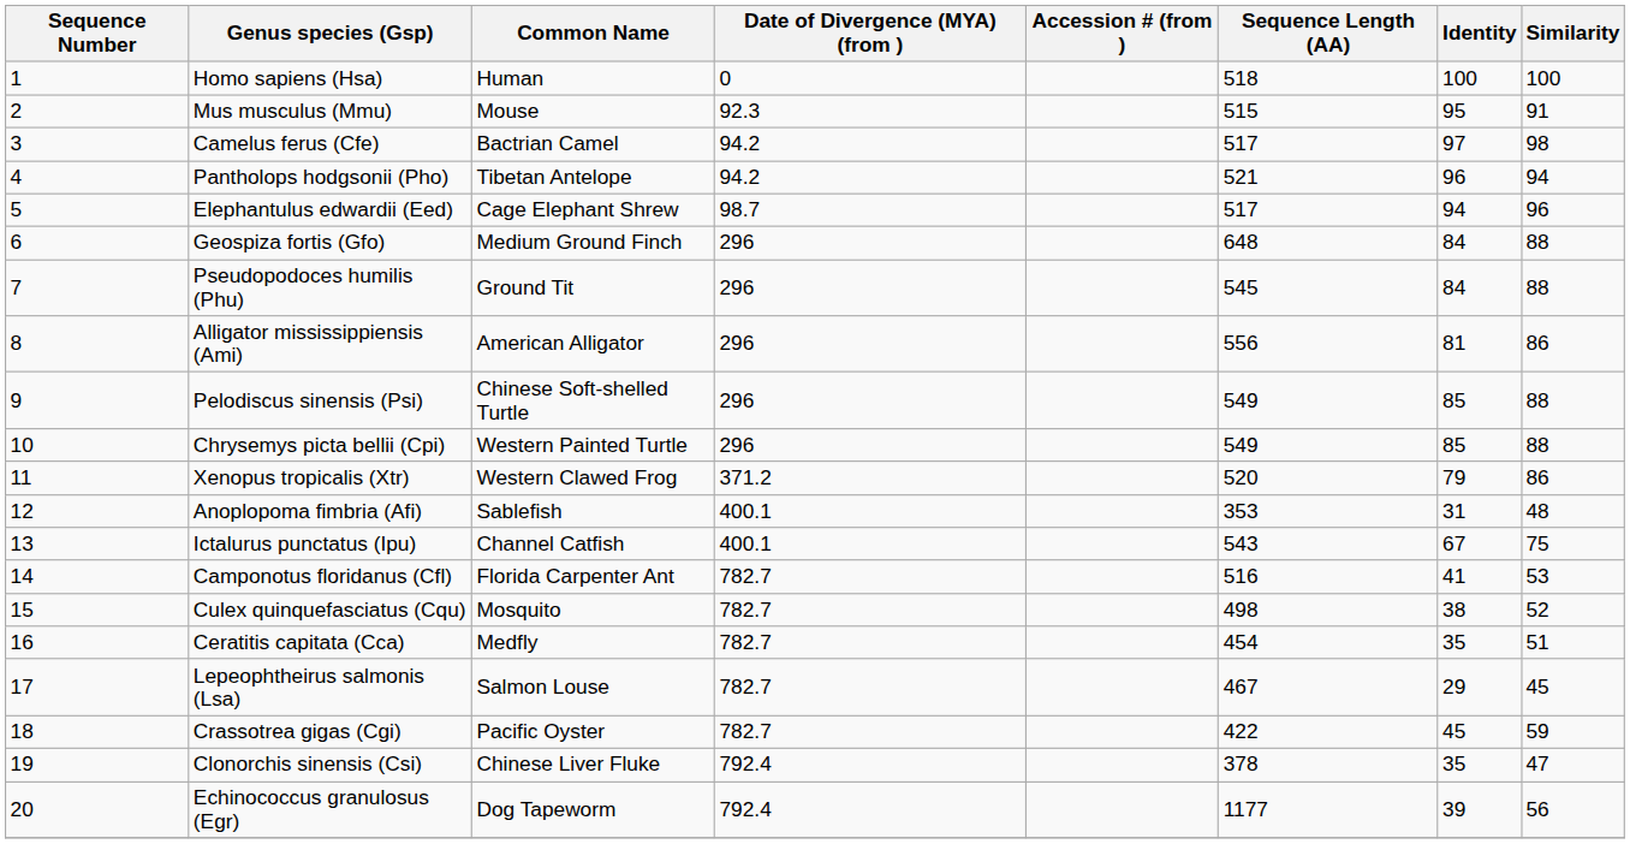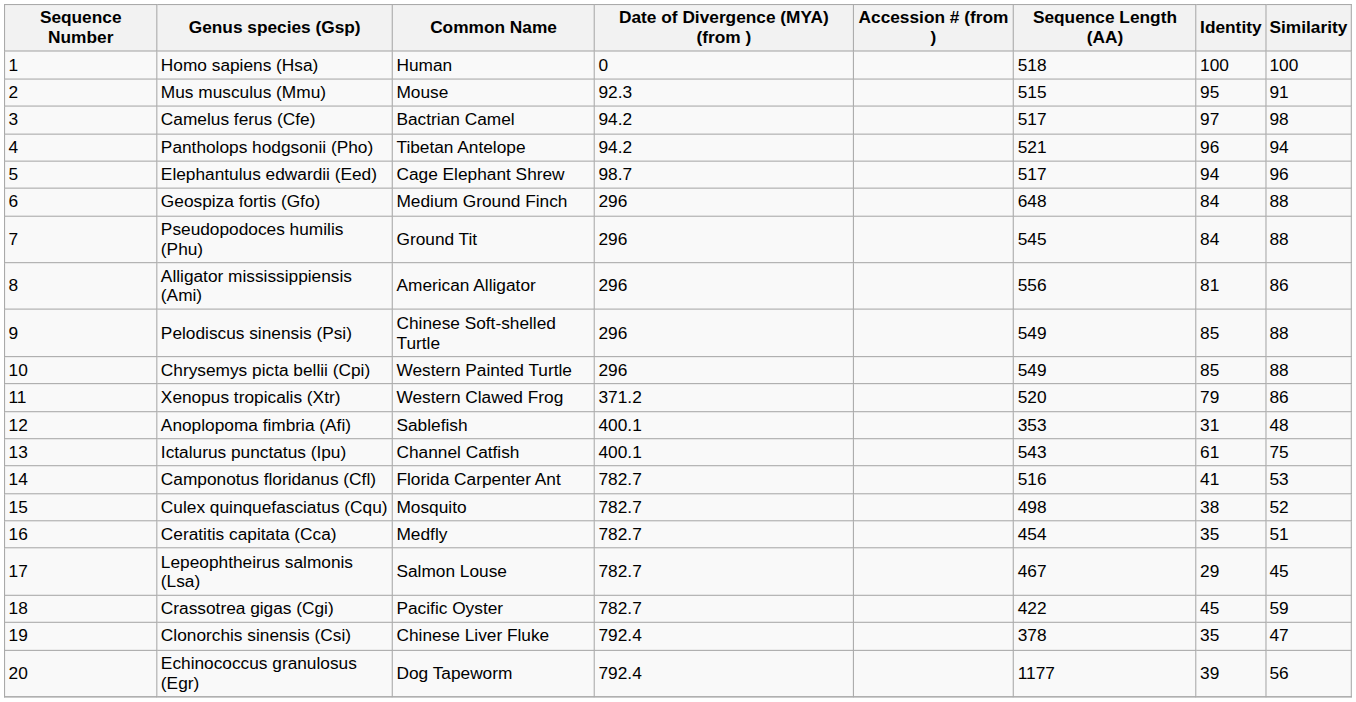Ictalurus punctatus (Ipu) | Identity: 67 -> 61
